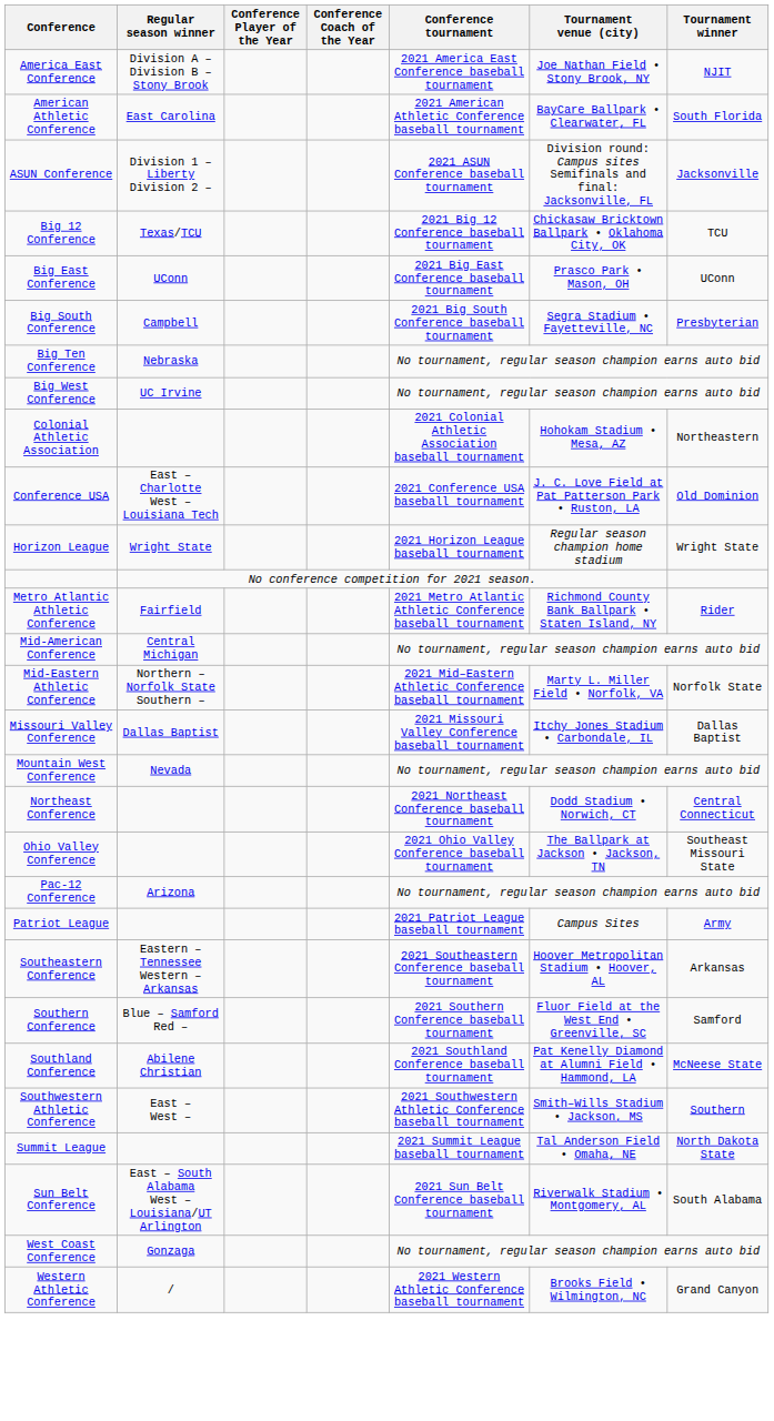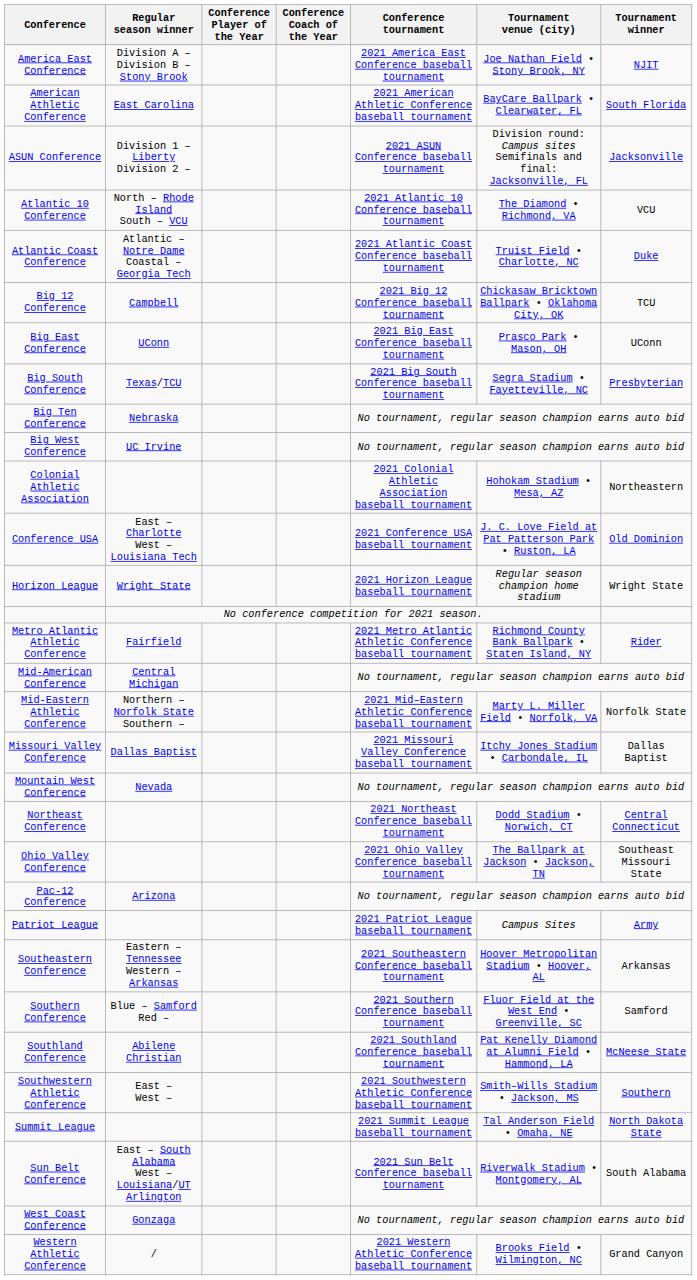+ row: Atlantic 10 Conference | North – Rhode Island South – VCU | 2021 Atlantic 10 Conference baseball tournament | The Diamond • Richmond, VA | VCU
+ row: Atlantic Coast Conference | Atlantic – Notre Dame Coastal – Georgia Tech | 2021 Atlantic Coast Conference baseball tournament | Truist Field • Charlotte, NC | Duke
Big 12 Conference | Regular season winner: Texas/TCU -> Campbell
Big South Conference | Regular season winner: Campbell -> Texas/TCU
